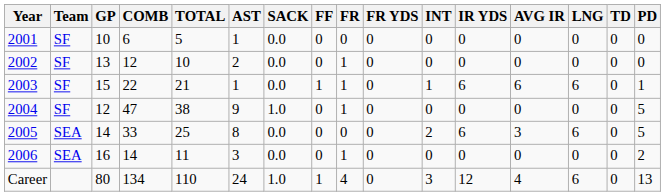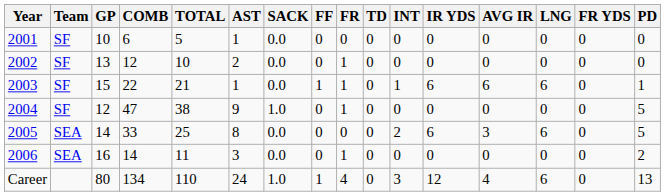columns swapped: FR YDS <-> TD
